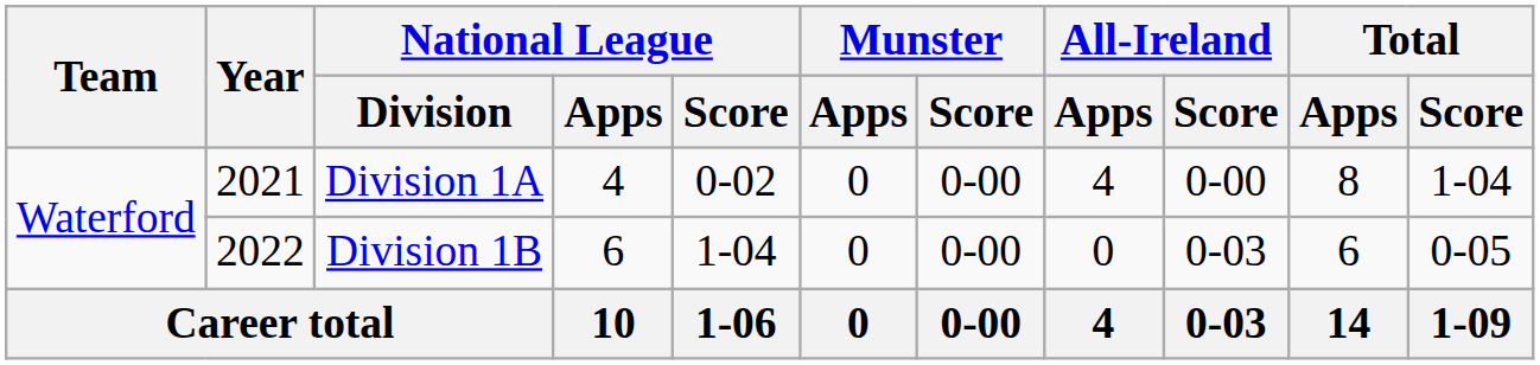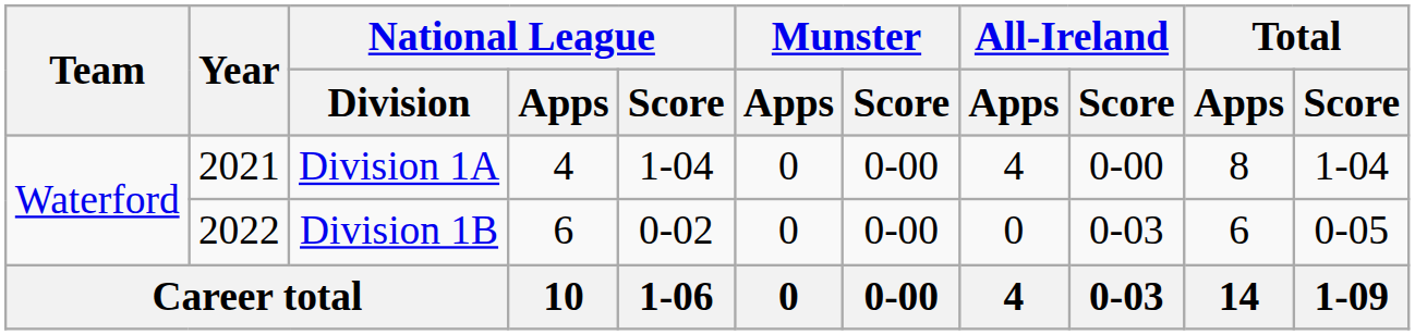Division 1A | National League / Score: 0-02 -> 1-04
Division 1B | National League / Score: 1-04 -> 0-02
